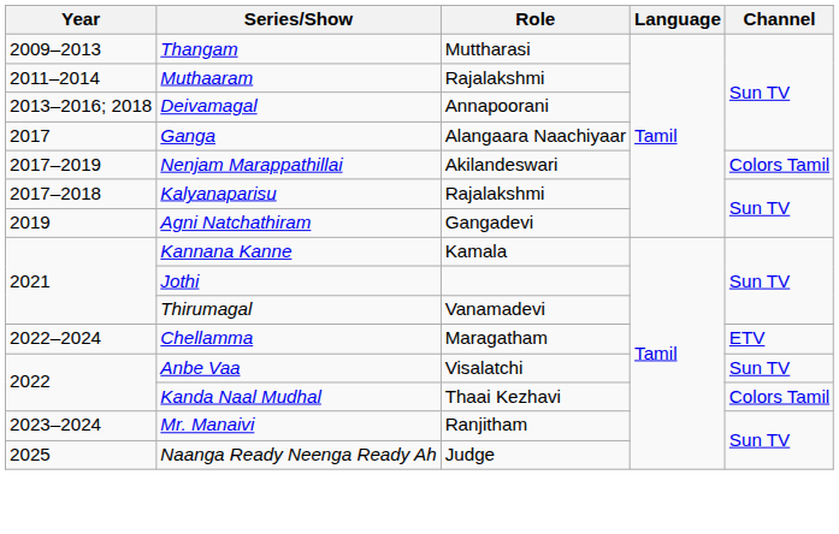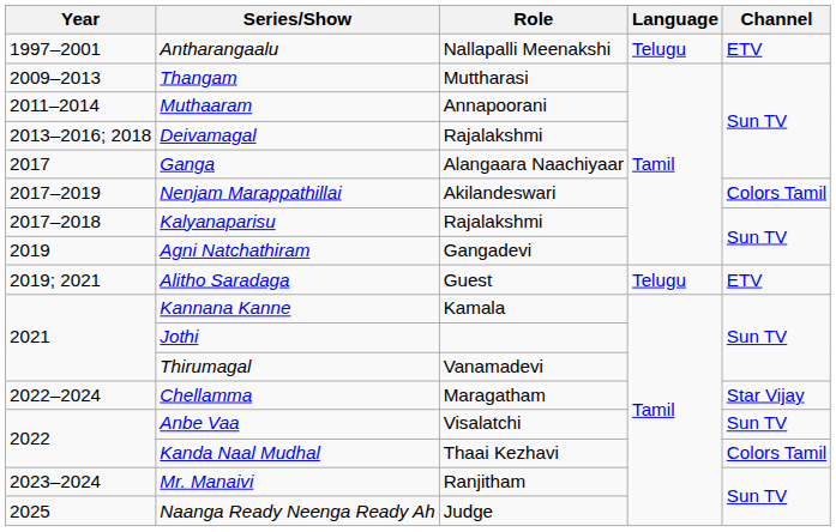+ row: 1997–2001 | Antharangaalu | Nallapalli Meenakshi | Telugu | ETV
Muthaaram | Role: Rajalakshmi -> Annapoorani
Deivamagal | Role: Annapoorani -> Rajalakshmi
+ row: 2019; 2021 | Alitho Saradaga | Guest | Telugu | ETV
Chellamma | Channel: ETV -> Star Vijay
